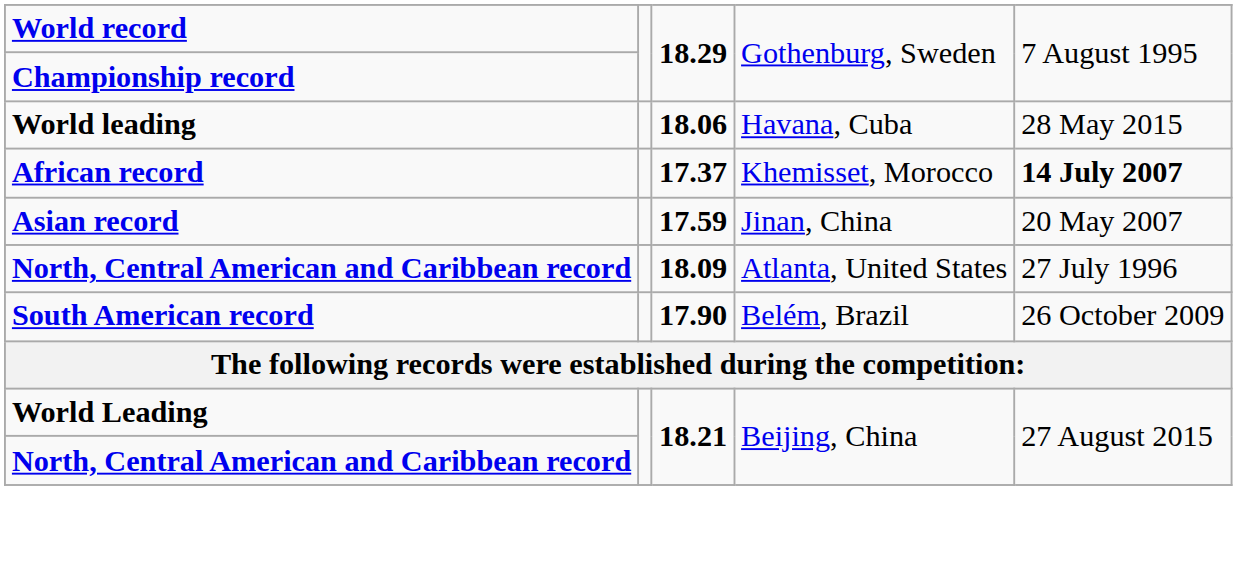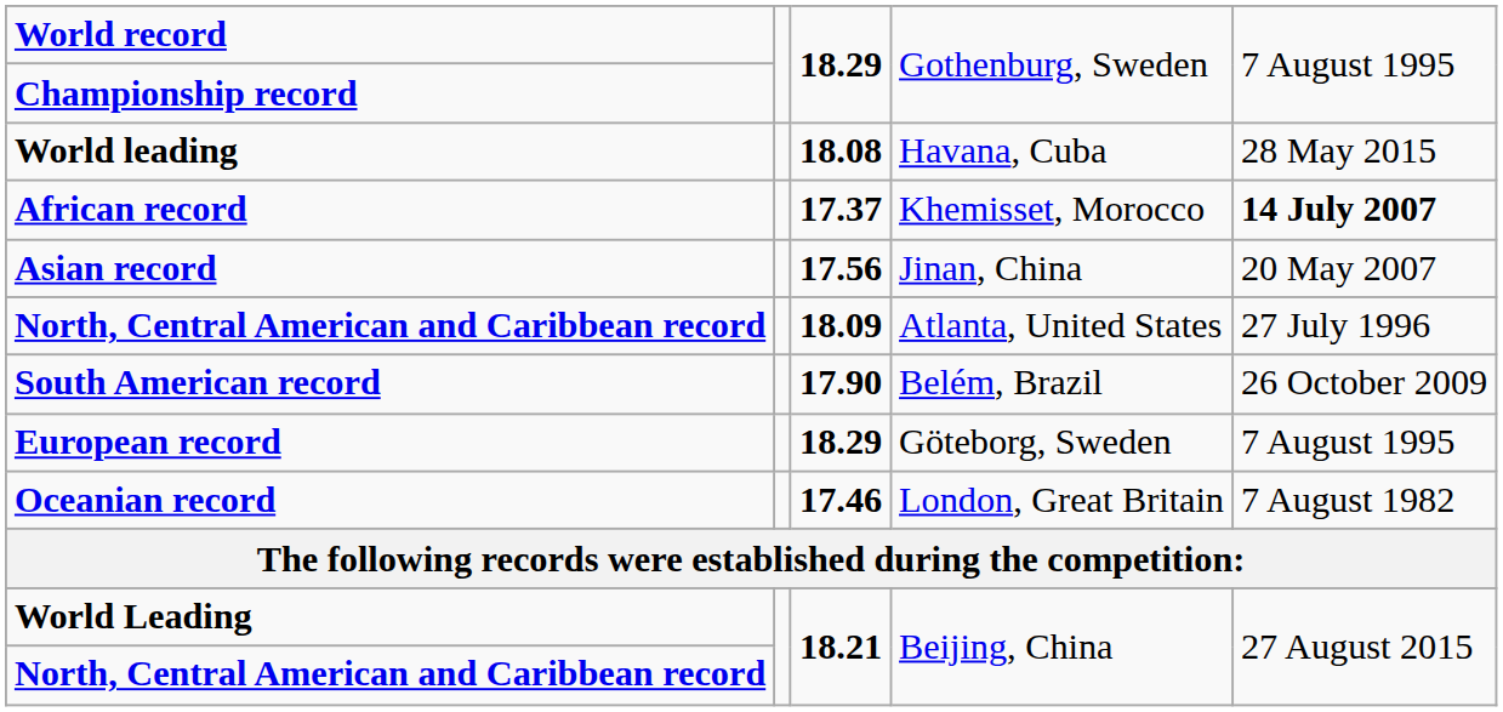World leading | column 3: 18.06 -> 18.08
Asian record | column 3: 17.59 -> 17.56
+ row: European record | 18.29 | Göteborg, Sweden | 7 August 1995
+ row: Oceanian record | 17.46 | London, Great Britain | 7 August 1982
